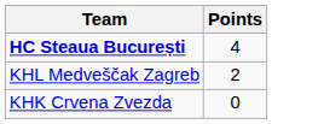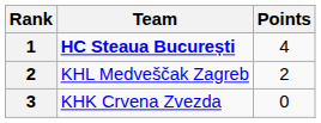+ column: Rank | 1 | 2 | 3
